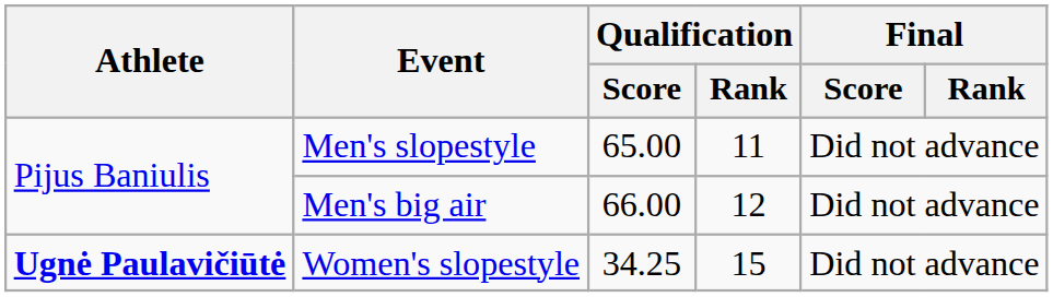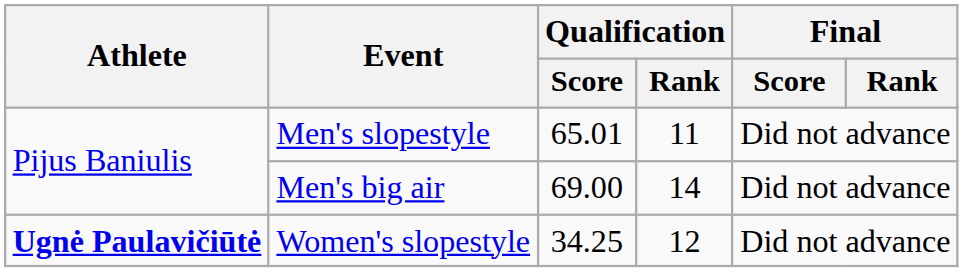Men's slopestyle | Qualification / Score: 65.00 -> 65.01
Men's big air | Qualification / Score: 66.00 -> 69.00
Men's big air | Qualification / Rank: 12 -> 14
Women's slopestyle | Qualification / Rank: 15 -> 12
